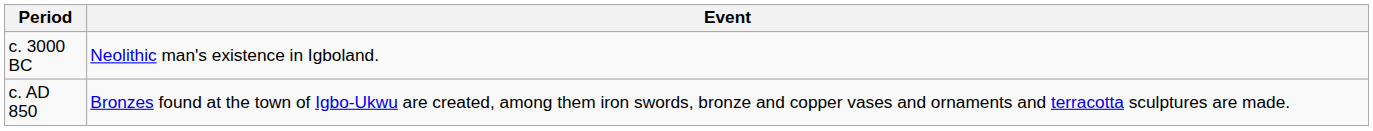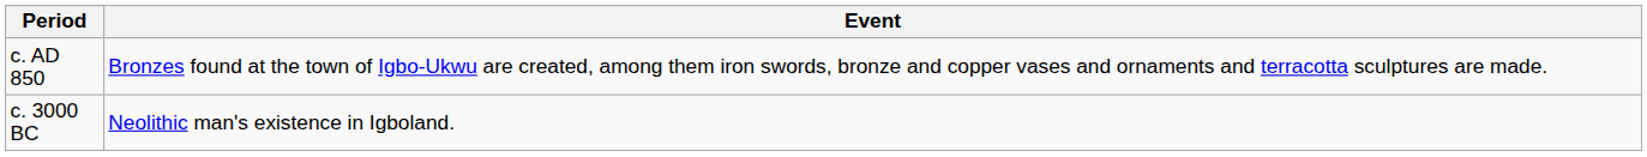rows swapped: c. 3000 BC <-> c. AD 850
